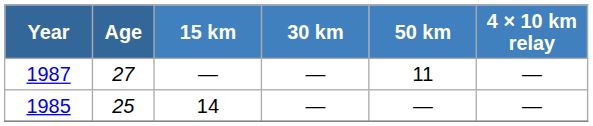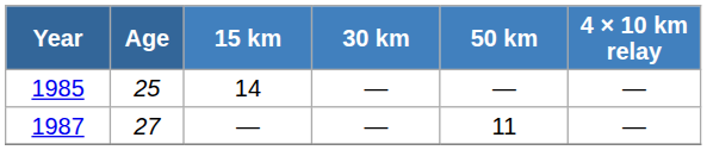rows swapped: 1985 <-> 1987
